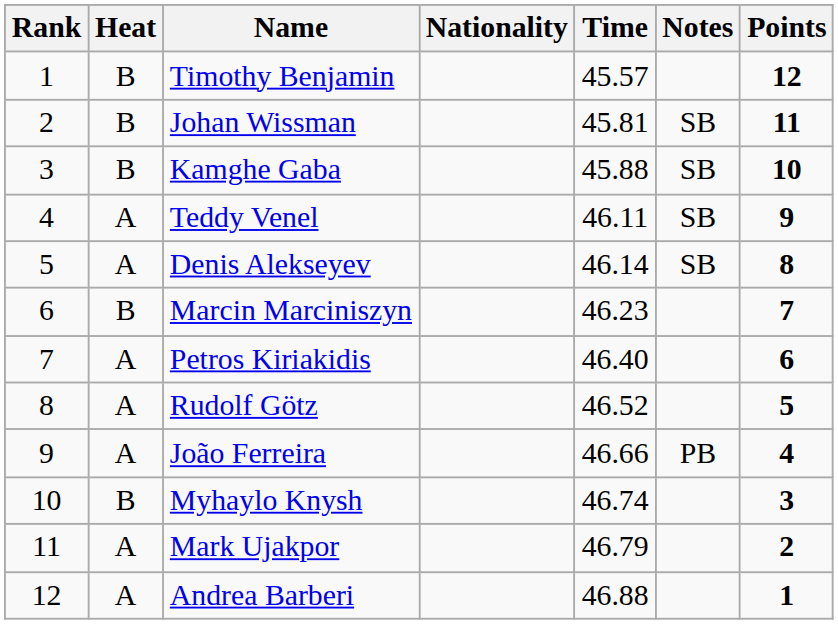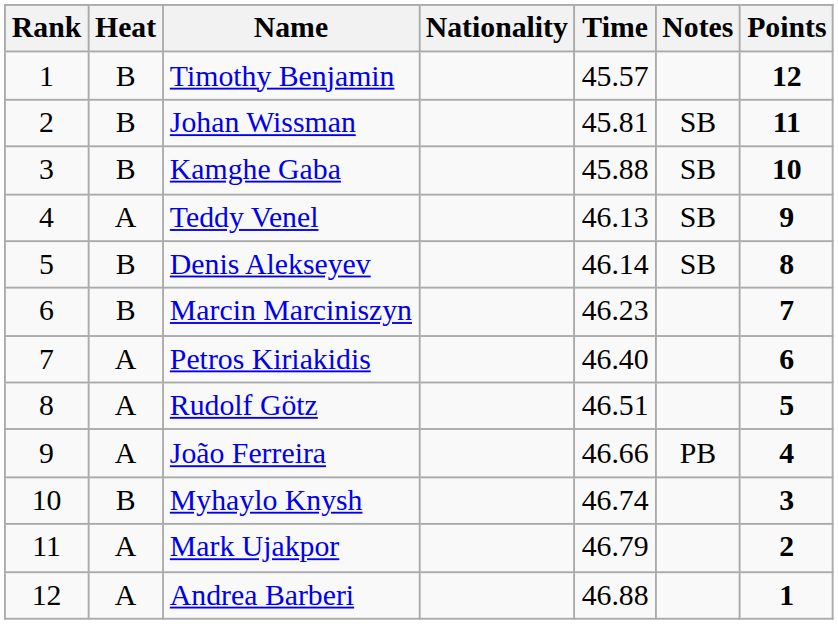Teddy Venel | Time: 46.11 -> 46.13
Denis Alekseyev | Heat: A -> B
Rudolf Götz | Time: 46.52 -> 46.51
